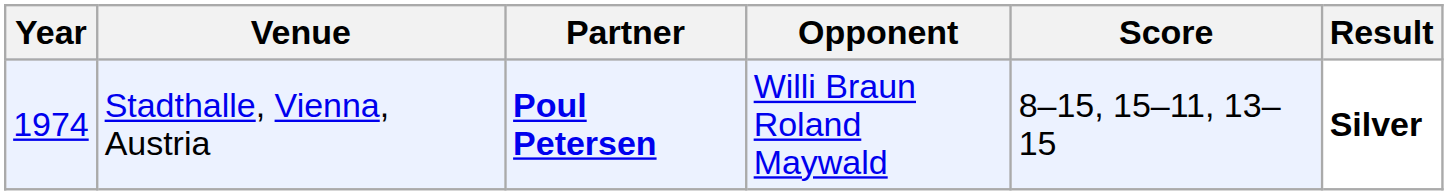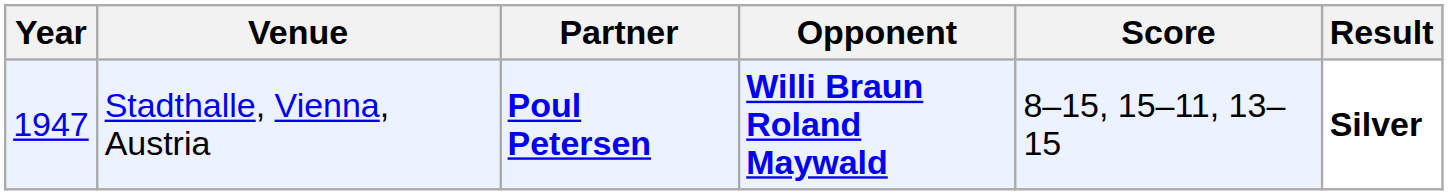Stadthalle, Vienna, Austria | Year: 1974 -> 1947
Stadthalle, Vienna, Austria | Opponent: normal -> bold
